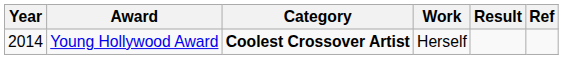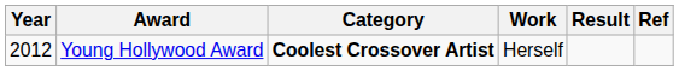Young Hollywood Award | Year: 2014 -> 2012
